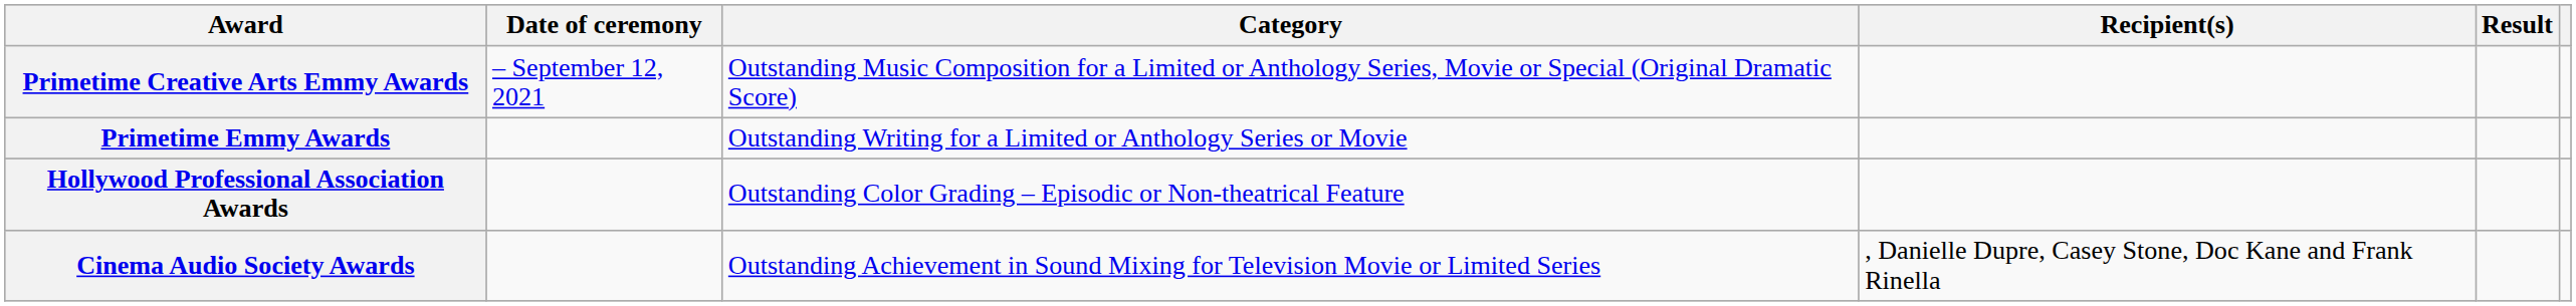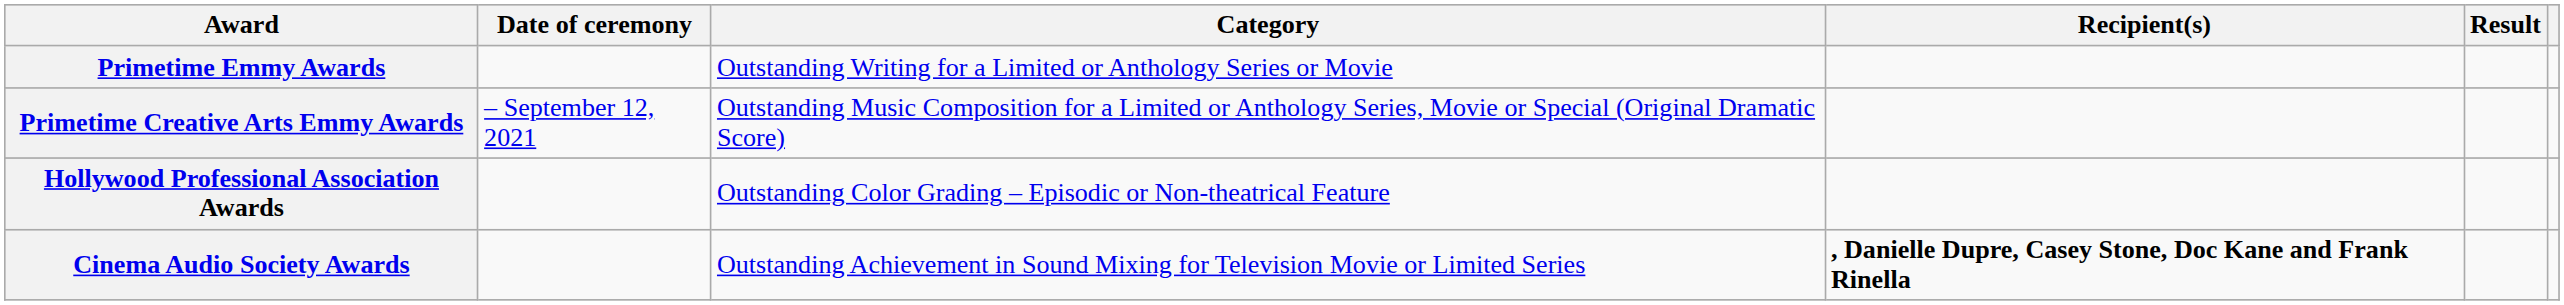rows swapped: Primetime Creative Arts Emmy Awards <-> Primetime Emmy Awards
Cinema Audio Society Awards | Recipient(s): normal -> bold
